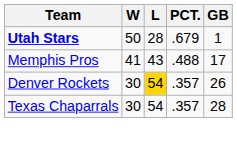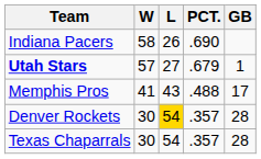+ row: Indiana Pacers | 58 | 26 | .690
Utah Stars | W: 50 -> 57
Utah Stars | L: 28 -> 27
Denver Rockets | GB: 26 -> 28
